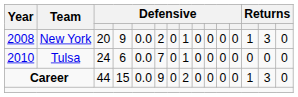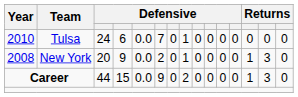rows swapped: New York <-> Tulsa
